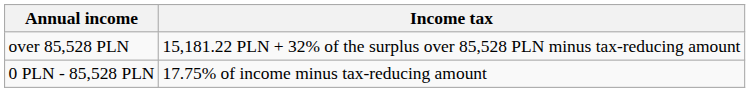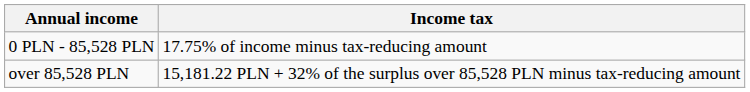rows swapped: 0 PLN - 85,528 PLN <-> over 85,528 PLN
